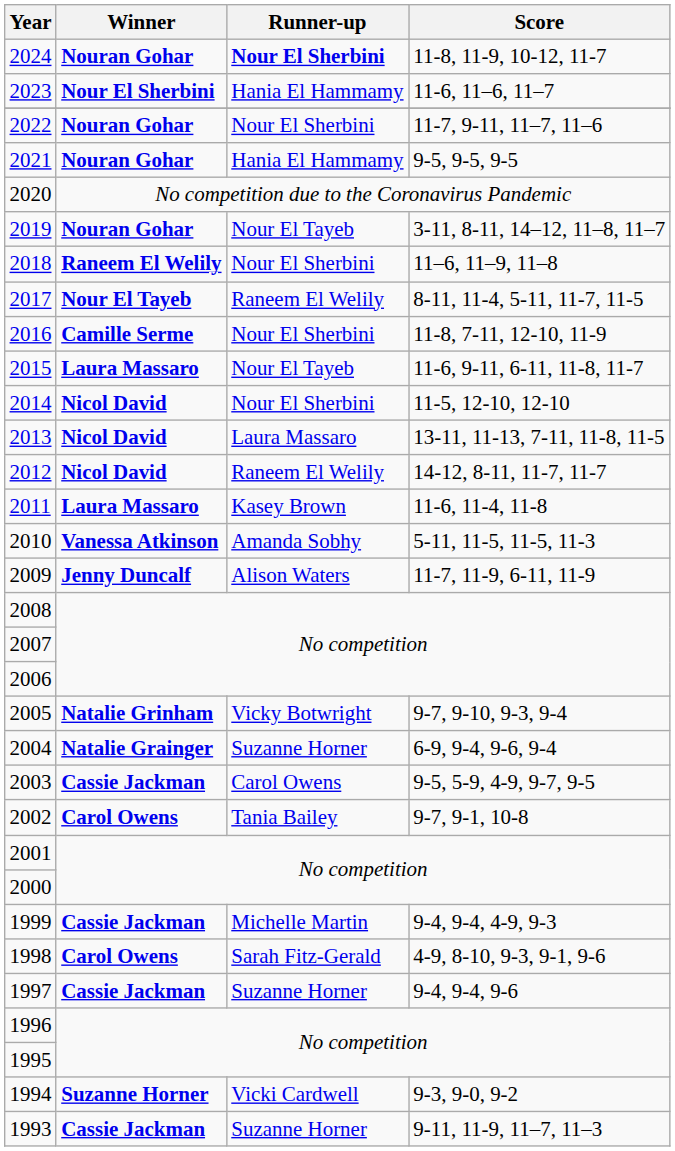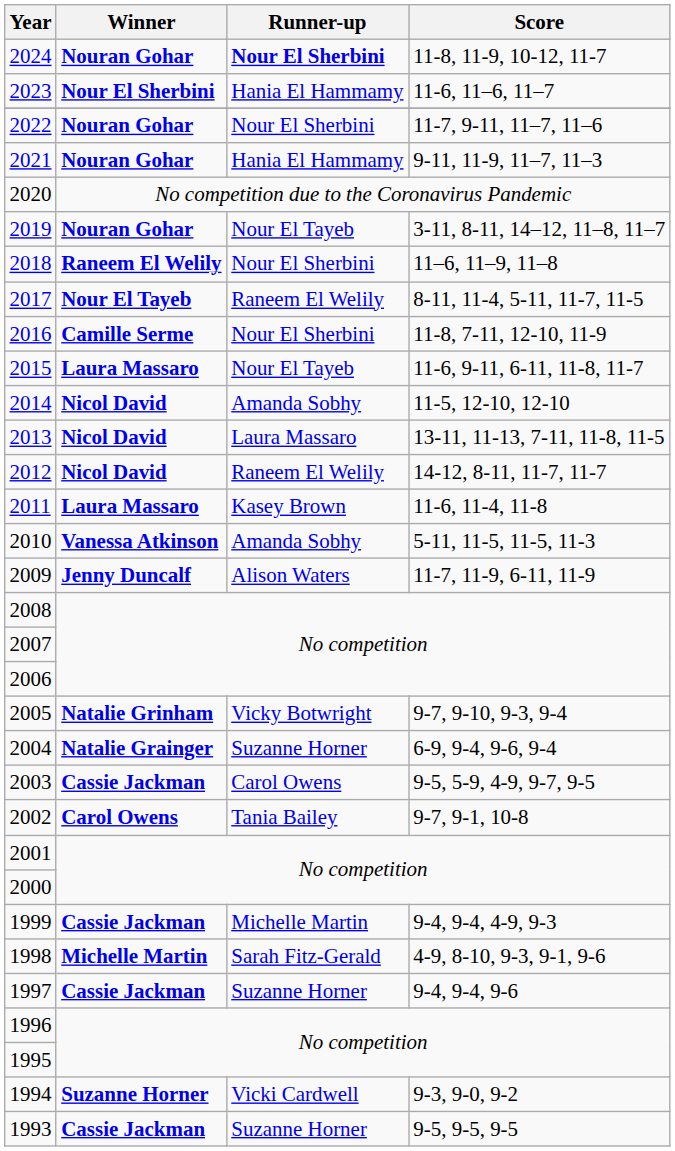2021 | Score: 9-5, 9-5, 9-5 -> 9-11, 11-9, 11–7, 11–3
2014 | Runner-up: Nour El Sherbini -> Amanda Sobhy
1998 | Winner: Carol Owens -> Michelle Martin
1993 | Score: 9-11, 11-9, 11–7, 11–3 -> 9-5, 9-5, 9-5
